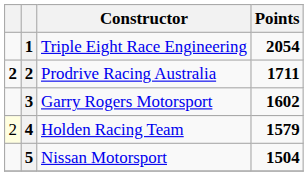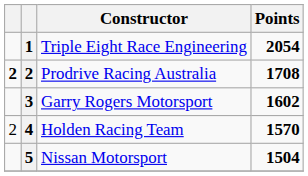Prodrive Racing Australia | Points: 1711 -> 1708
Holden Racing Team | column 1: lightyellow background -> no background
Holden Racing Team | Points: 1579 -> 1570
